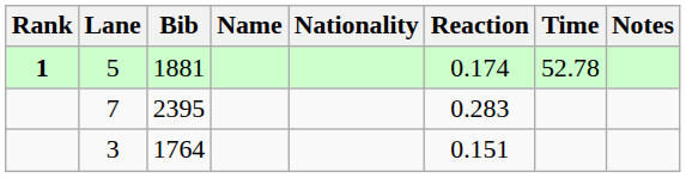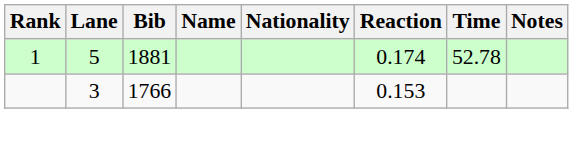5 | Rank: bold -> normal
- row: 7 | 2395 | 0.283
3 | Bib: 1764 -> 1766
3 | Reaction: 0.151 -> 0.153
